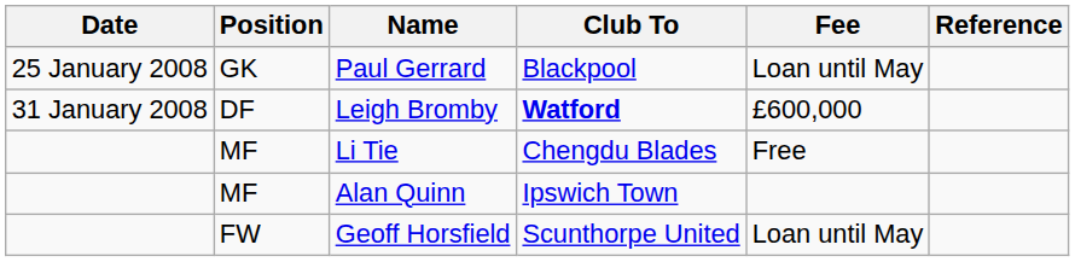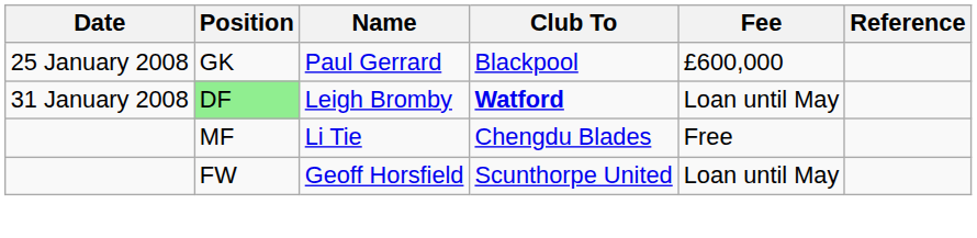Paul Gerrard | Fee: Loan until May -> £600,000
Leigh Bromby | Position: no background -> lightgreen background
Leigh Bromby | Fee: £600,000 -> Loan until May
- row: MF | Alan Quinn | Ipswich Town
